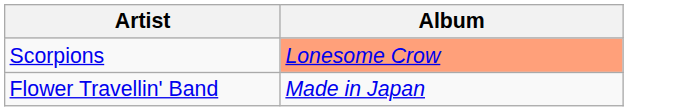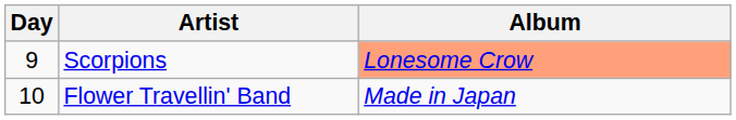+ column: Day | 9 | 10
